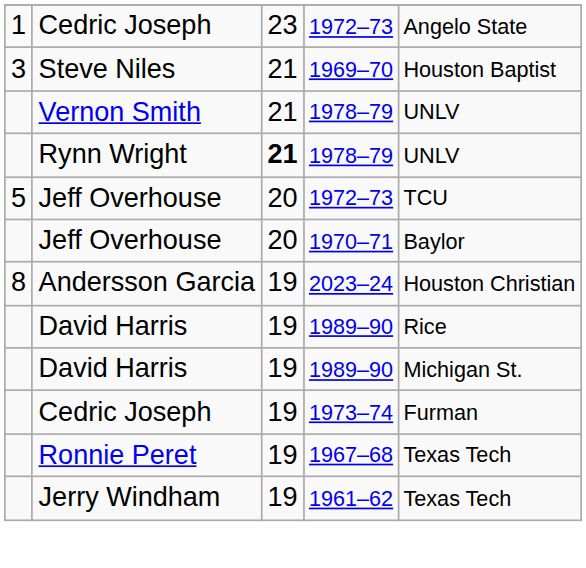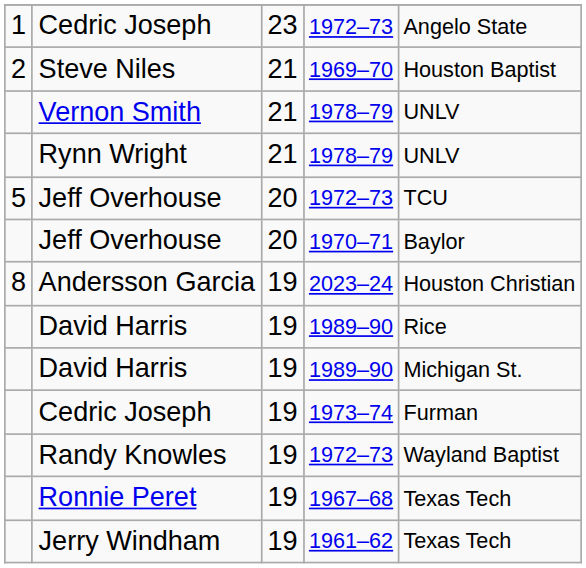Steve Niles | column 1: 3 -> 2
Rynn Wright | column 3: bold -> normal
+ row: Randy Knowles | 19 | 1972–73 | Wayland Baptist
